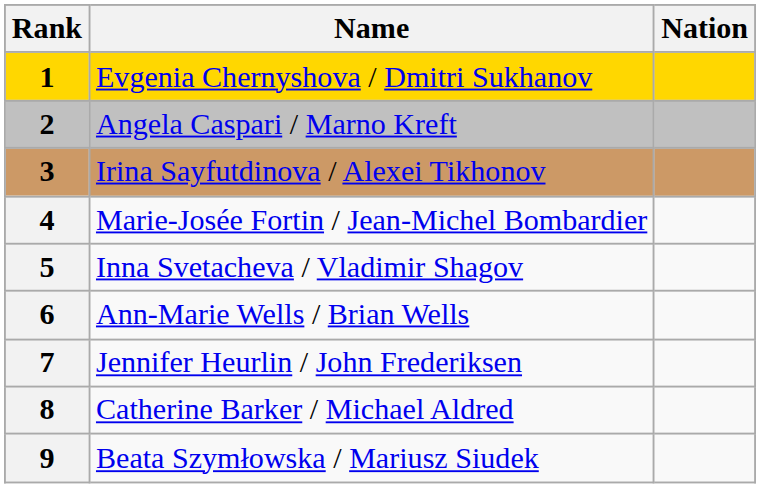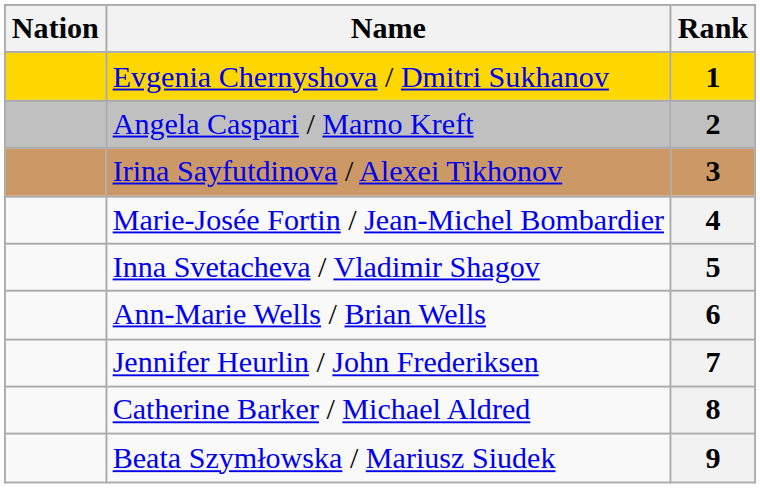columns swapped: Rank <-> Nation
